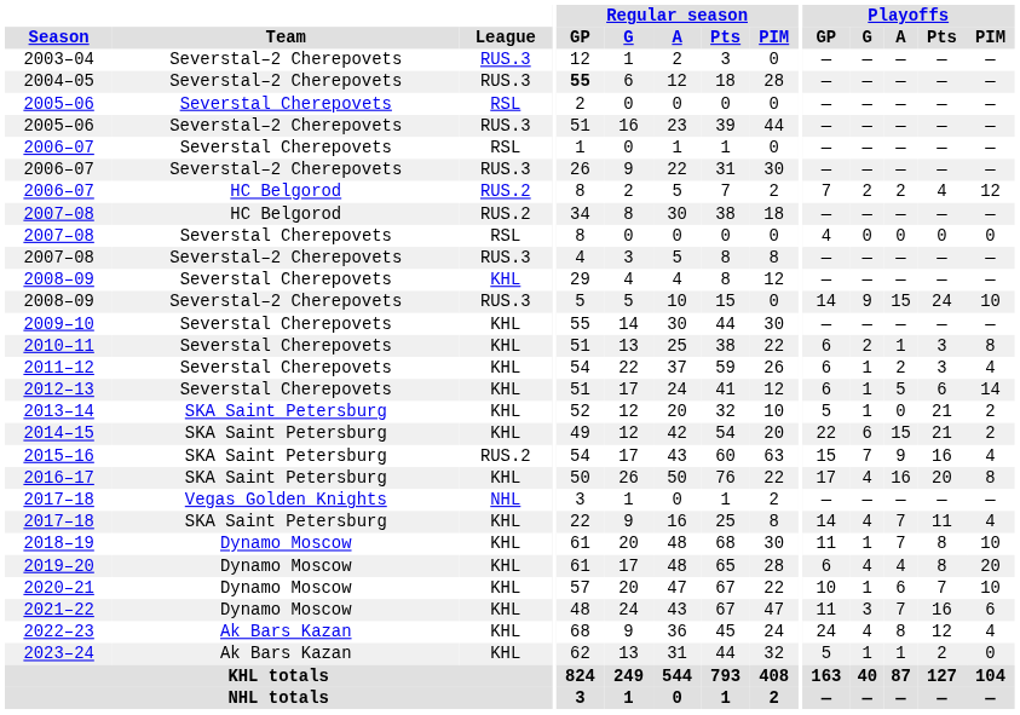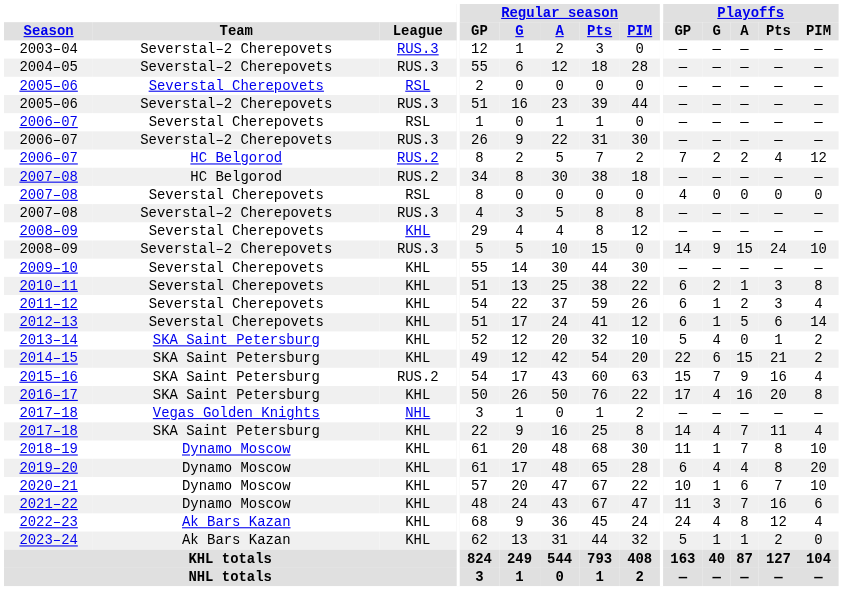2004–05 | Regular season / GP: bold -> normal
2013–14 | Playoffs / G: 1 -> 4
2013–14 | Playoffs / Pts: 21 -> 1
